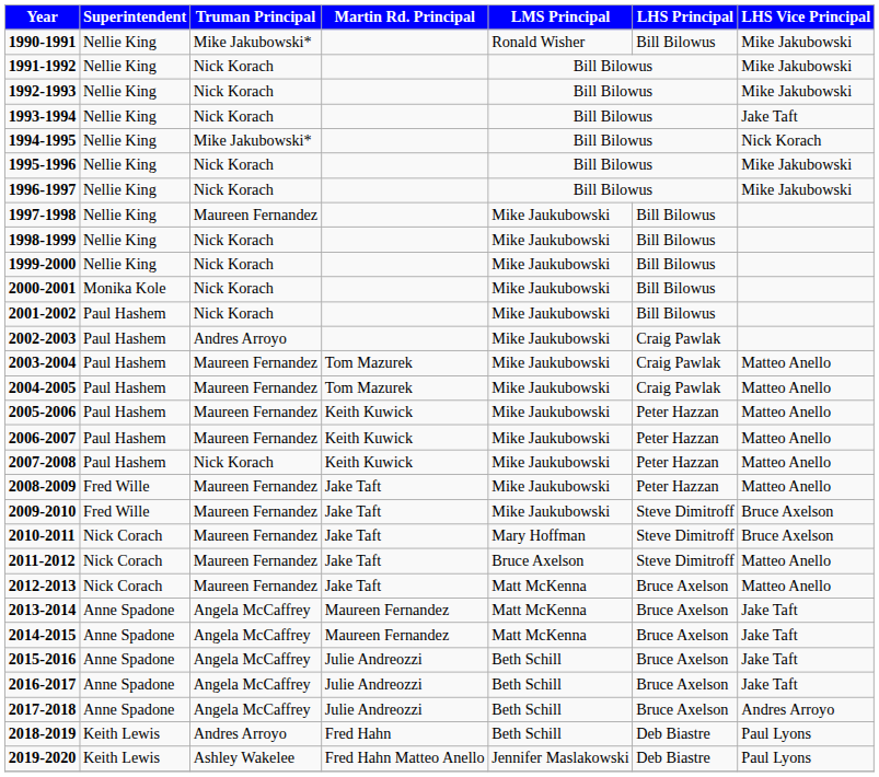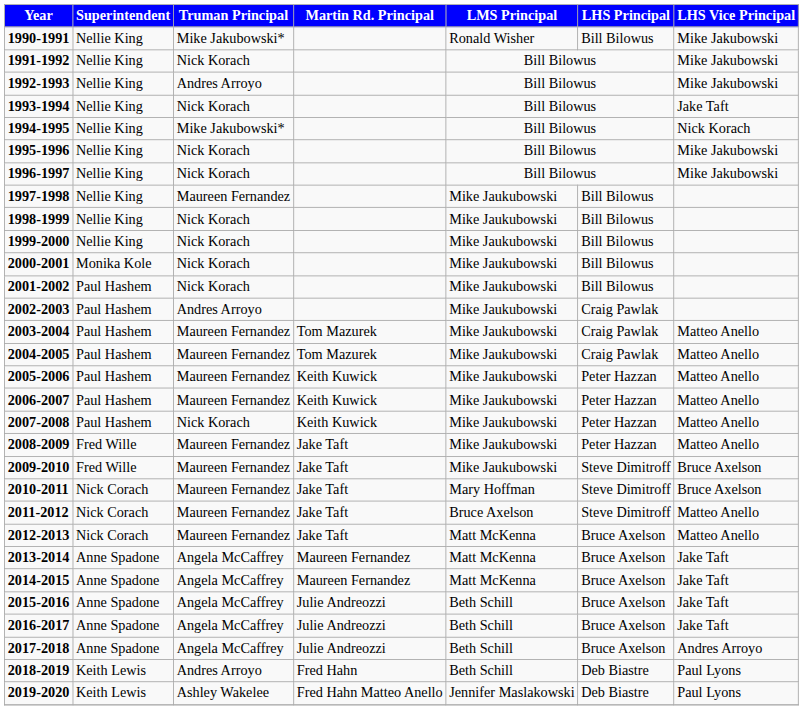1992-1993 | Truman Principal: Nick Korach -> Andres Arroyo
